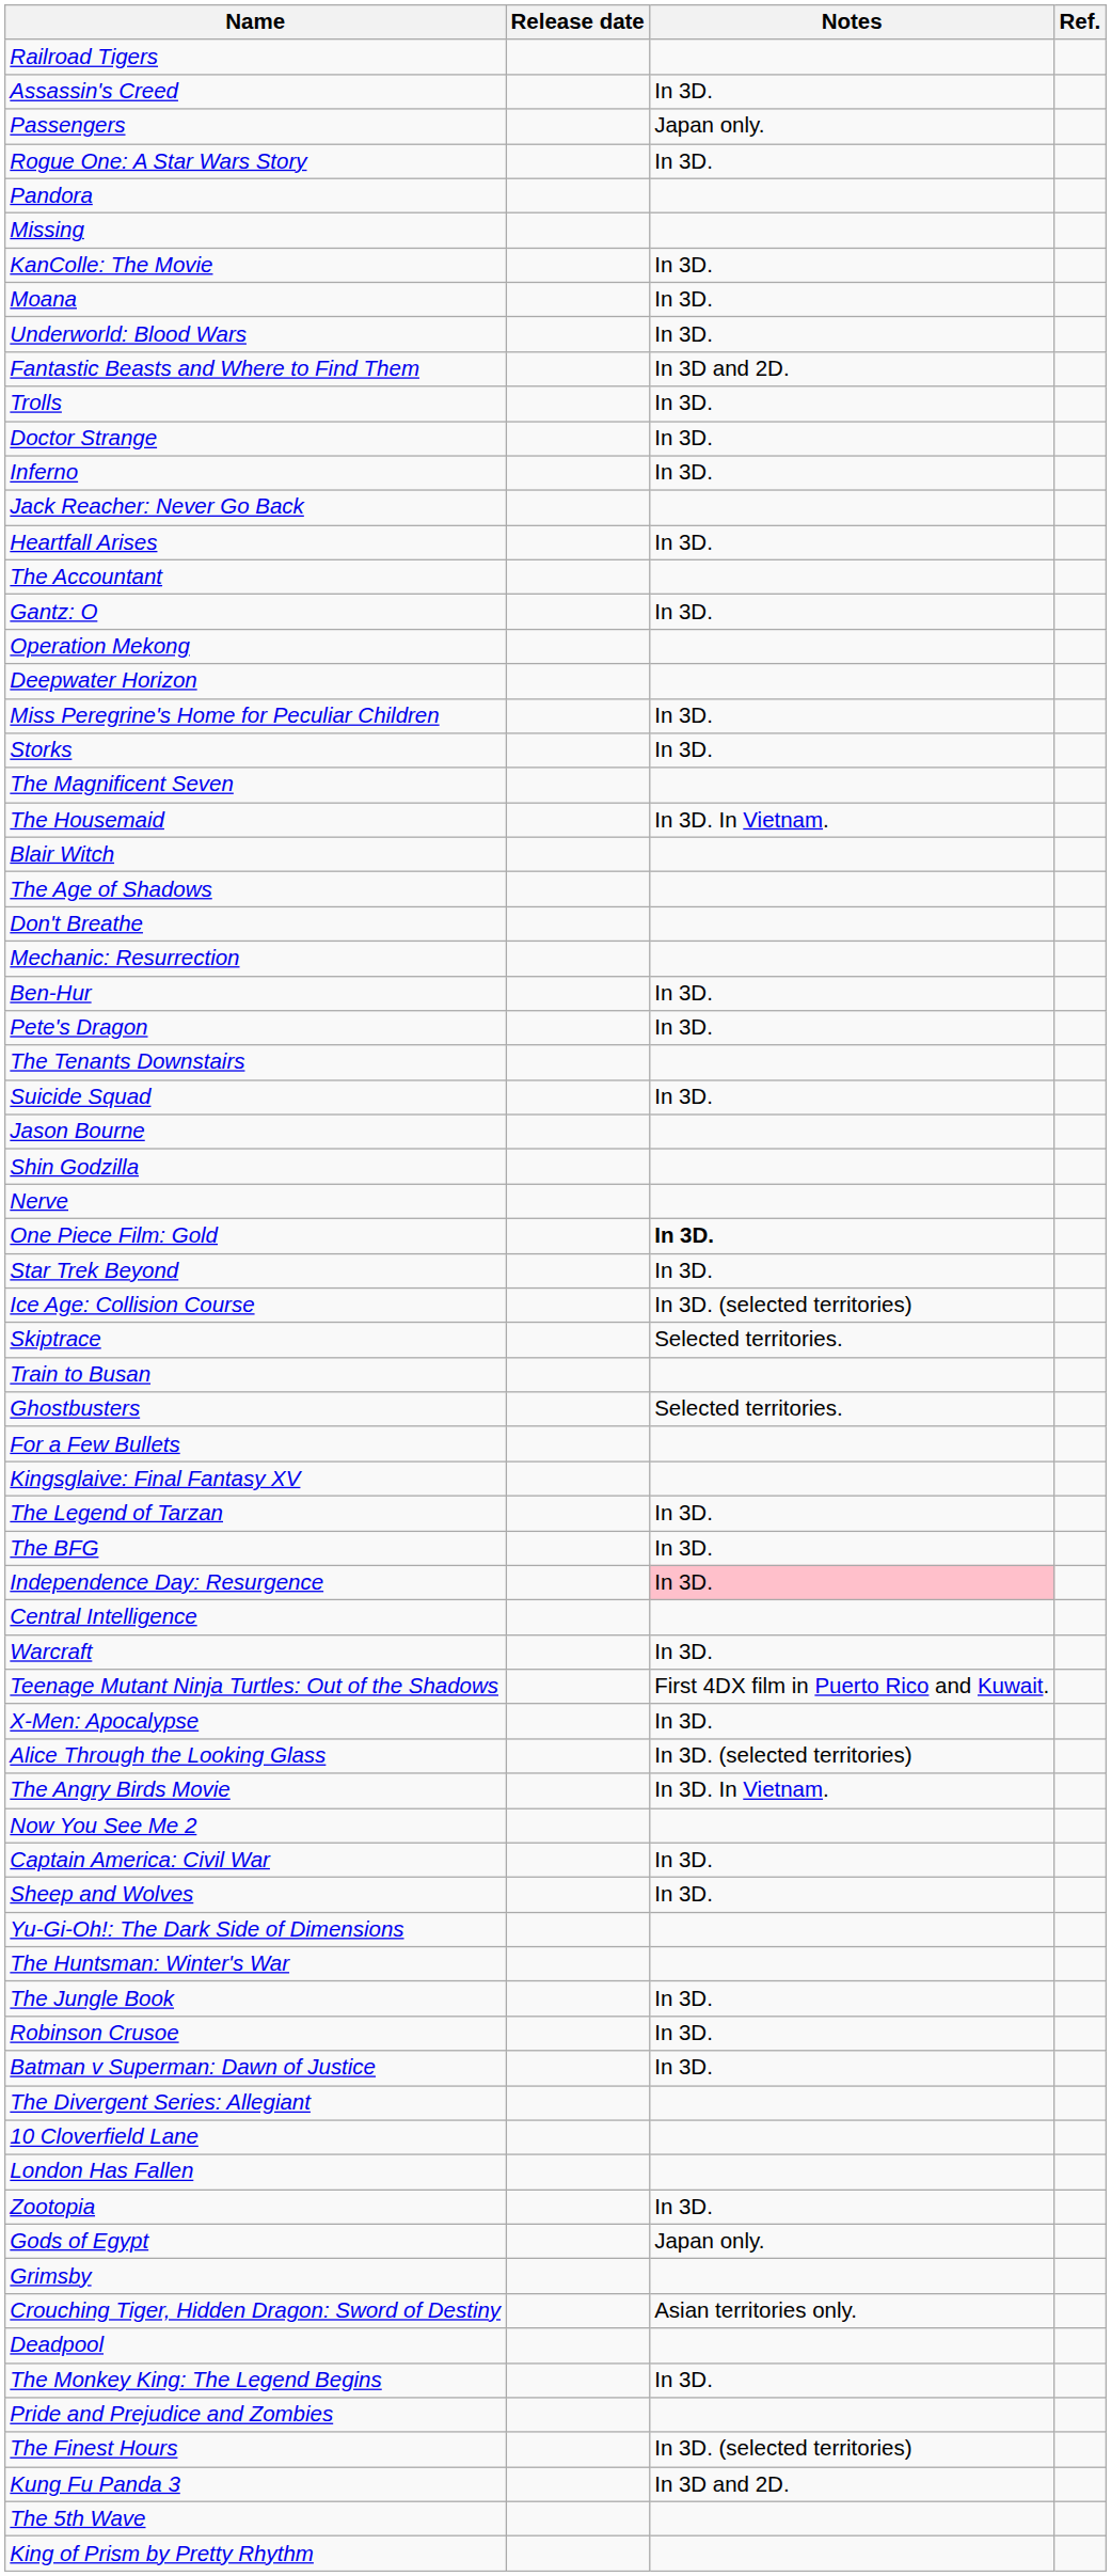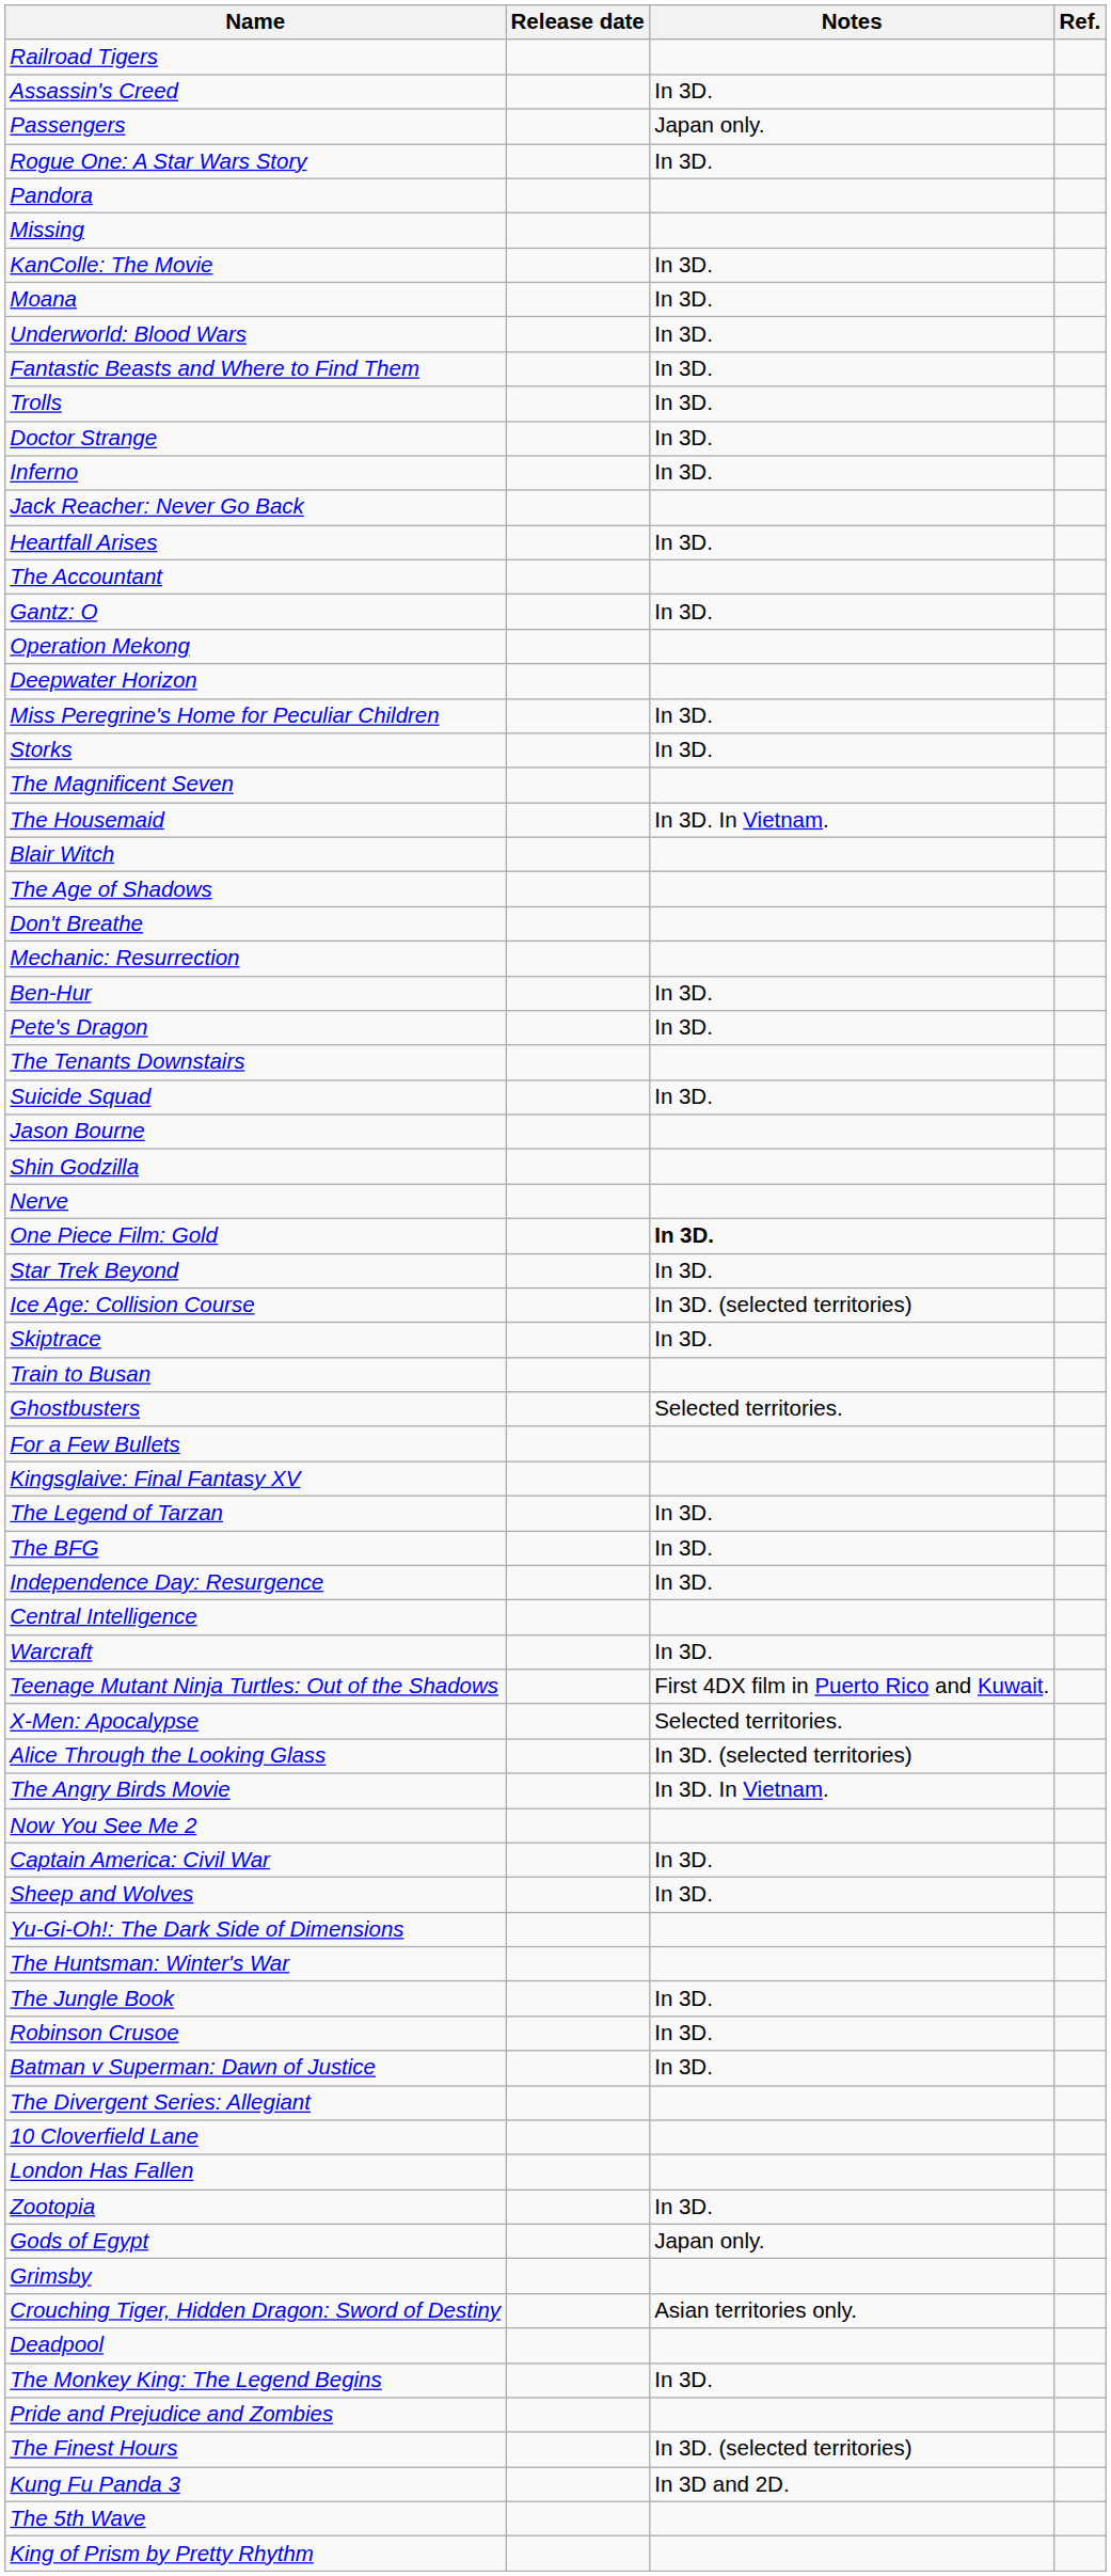Fantastic Beasts and Where to Find Them | Notes: In 3D and 2D. -> In 3D.
Skiptrace | Notes: Selected territories. -> In 3D.
Independence Day: Resurgence | Notes: pink background -> no background
X-Men: Apocalypse | Notes: In 3D. -> Selected territories.
